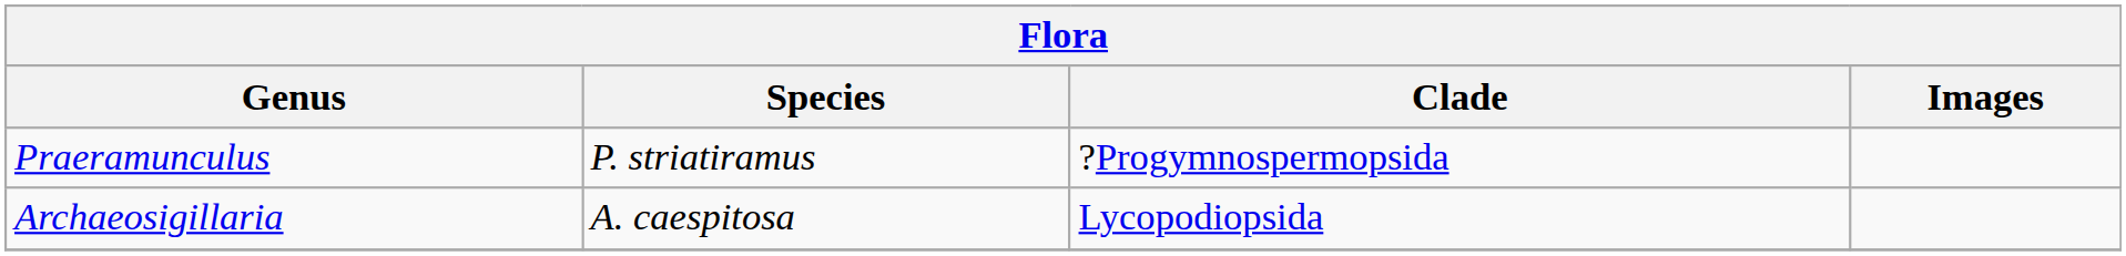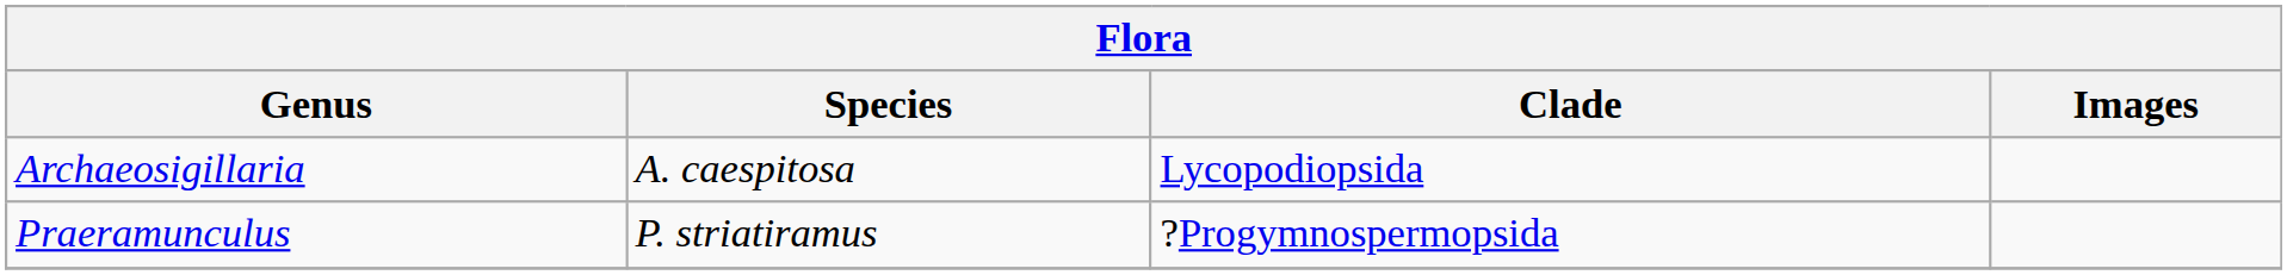rows swapped: Praeramunculus <-> Archaeosigillaria
